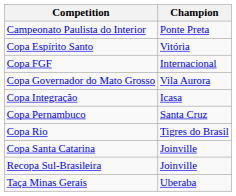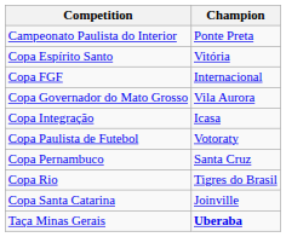+ row: Copa Paulista de Futebol | Votoraty
- row: Recopa Sul-Brasileira | Joinville
Taça Minas Gerais | Champion: normal -> bold
